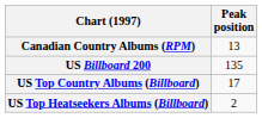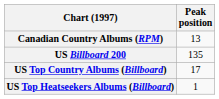US Top Heatseekers Albums (Billboard) | Peak position: 2 -> 1
